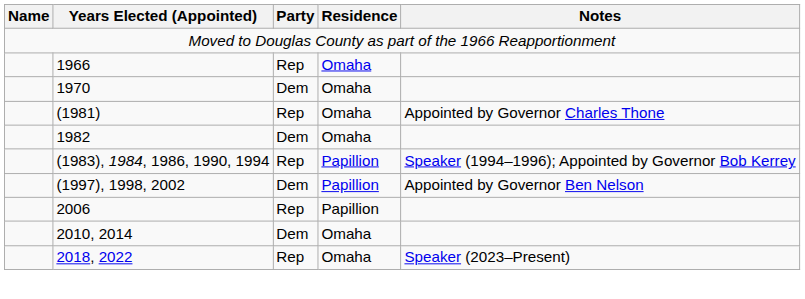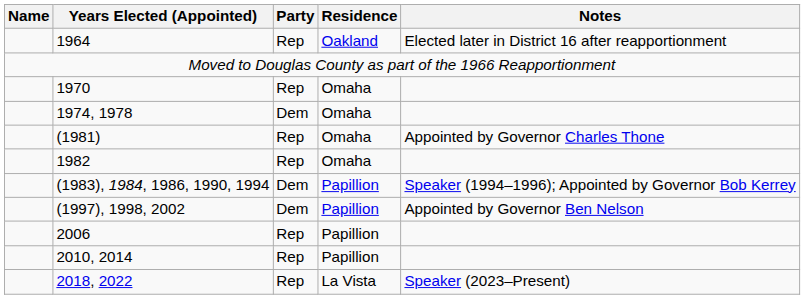+ row: 1964 | Rep | Oakland | Elected later in District 16 after reapportionment
- row: 1966 | Rep | Omaha
1970 | Party: Dem -> Rep
+ row: 1974, 1978 | Dem | Omaha
1982 | Party: Dem -> Rep
(1983), 1984, 1986, 1990, 1994 | Party: Rep -> Dem
2010, 2014 | Party: Dem -> Rep
2010, 2014 | Residence: Omaha -> Papillion
2018, 2022 | Residence: Omaha -> La Vista
